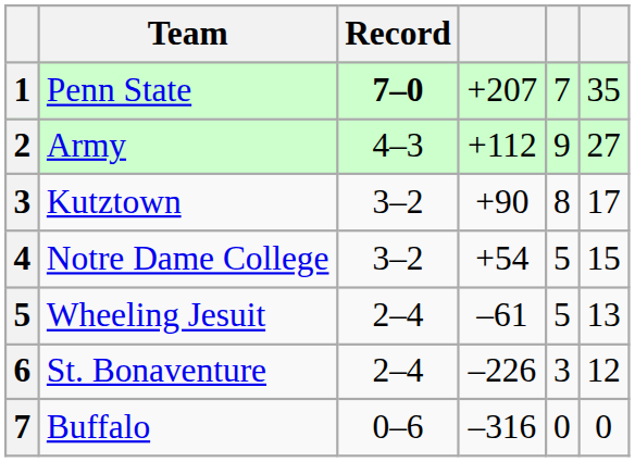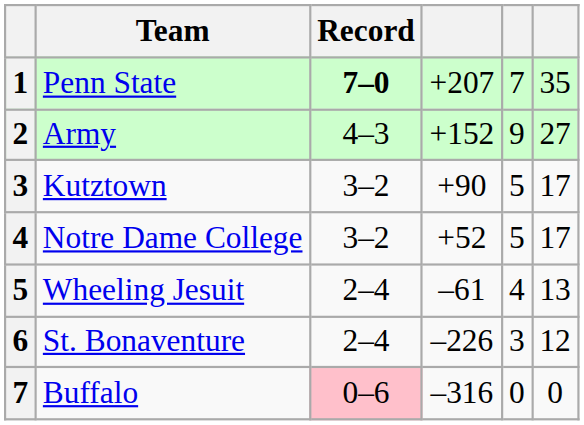Army | column 4: +112 -> +152
Kutztown | column 5: 8 -> 5
Notre Dame College | column 4: +54 -> +52
Notre Dame College | column 6: 15 -> 17
Wheeling Jesuit | column 5: 5 -> 4
Buffalo | Record: no background -> pink background
